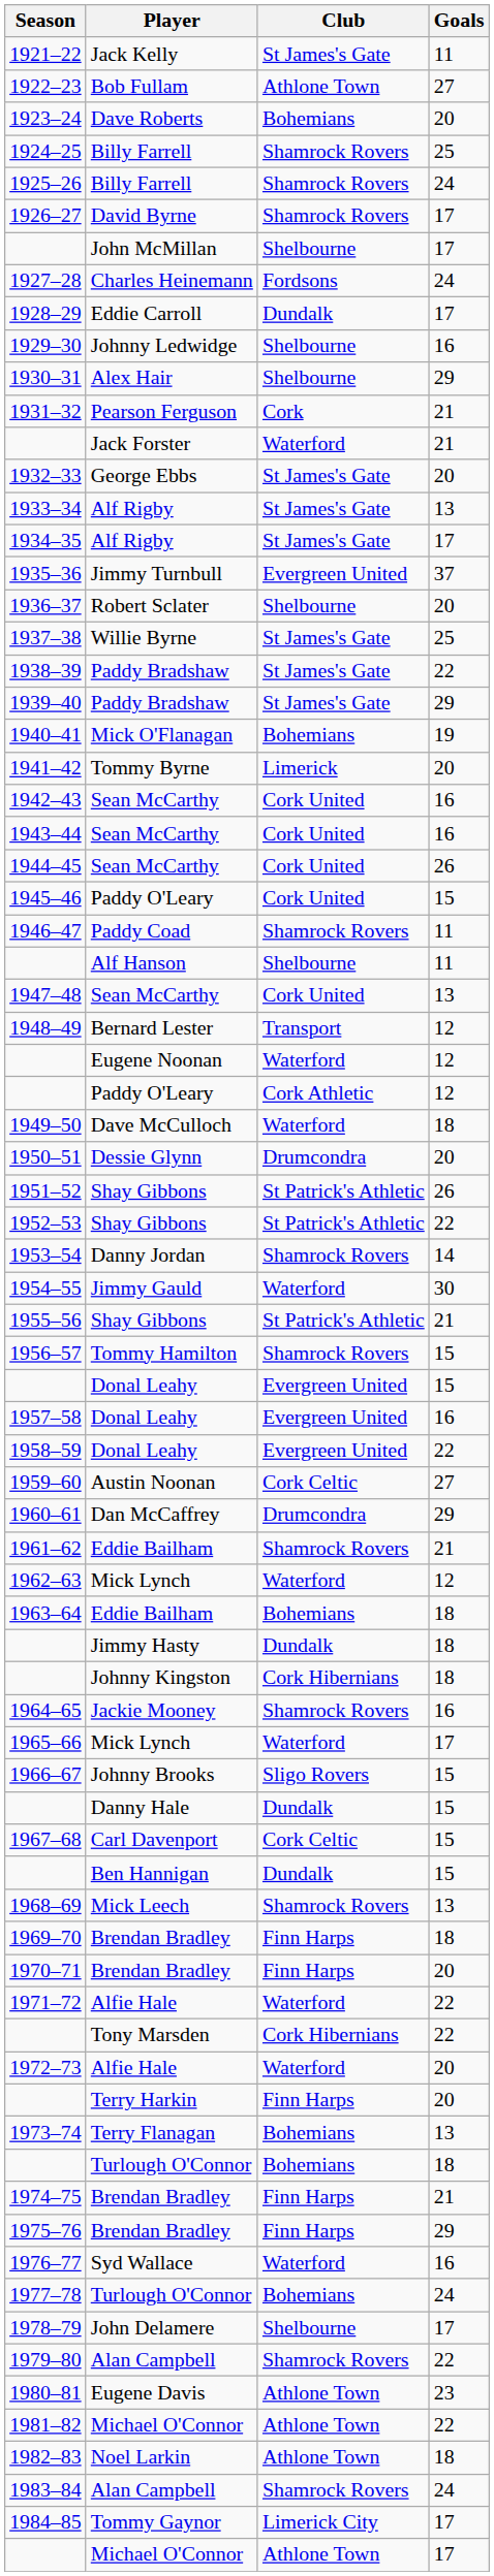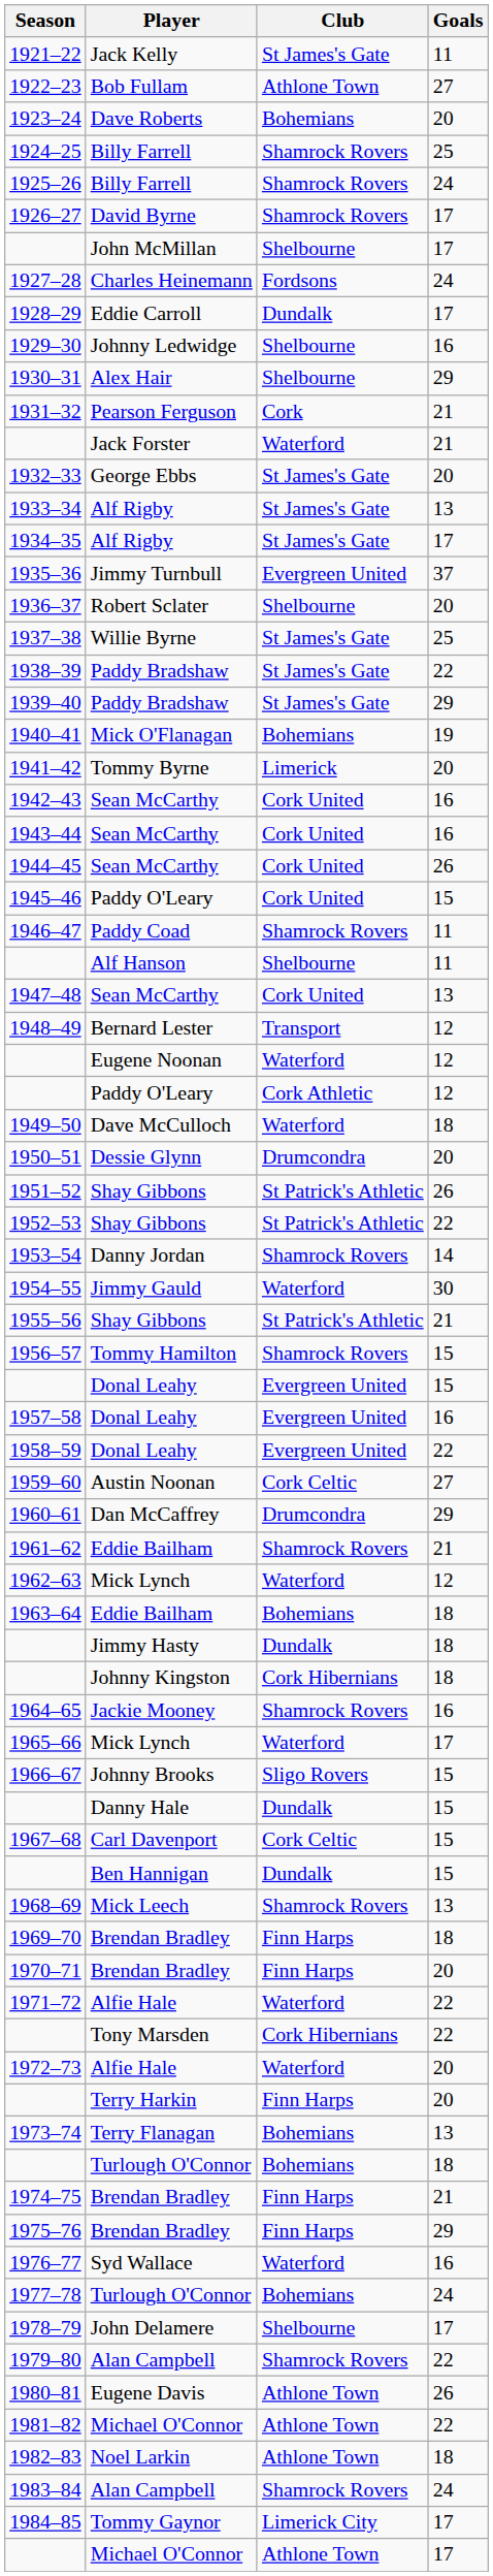1980–81 | Goals: 23 -> 26
